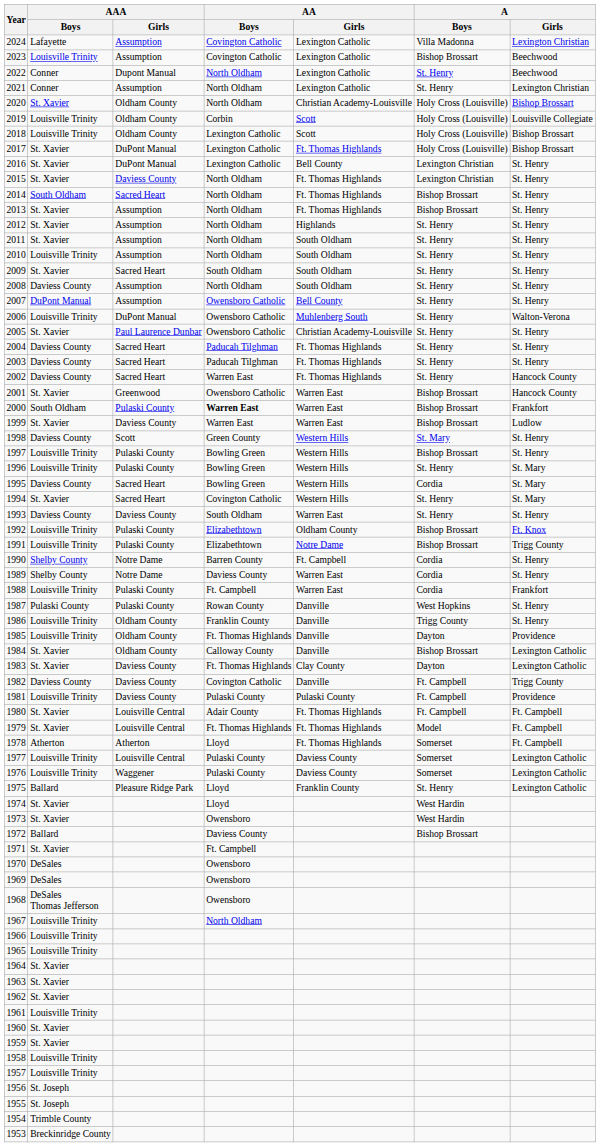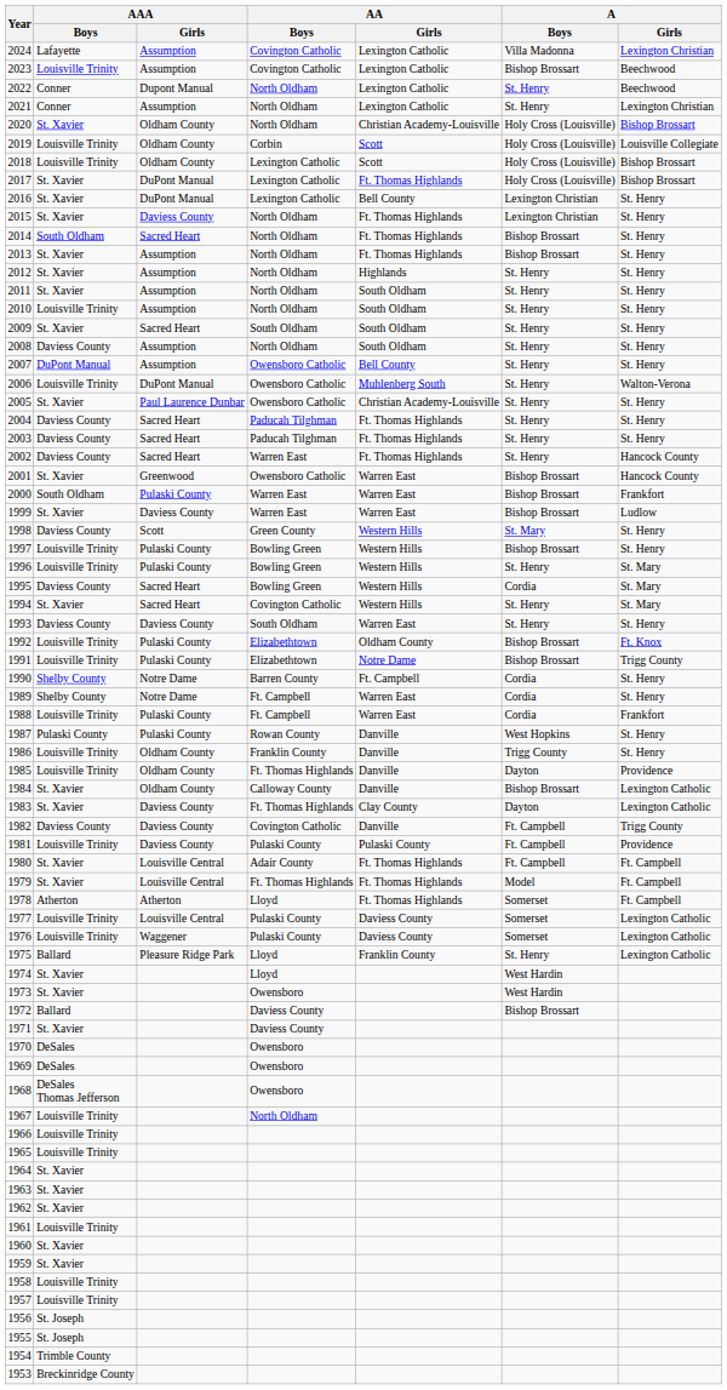2000 | AA / Boys: bold -> normal
1989 | AA / Boys: Daviess County -> Ft. Campbell
1971 | AA / Boys: Ft. Campbell -> Daviess County
